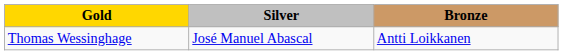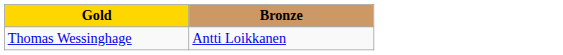- column: Silver | José Manuel Abascal
